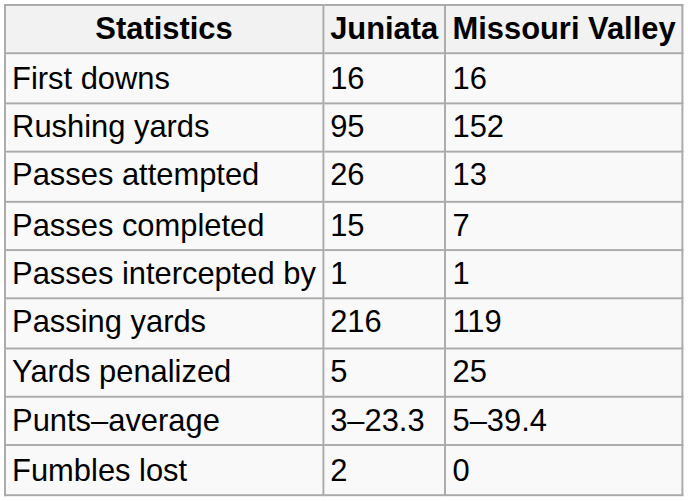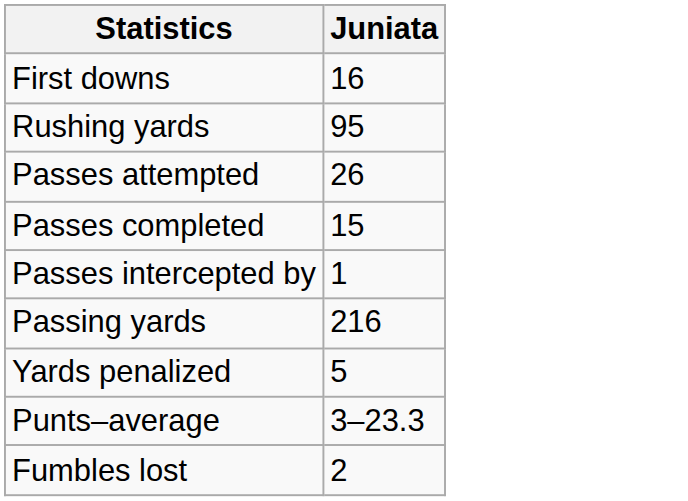- column: Missouri Valley | 16 | 152 | 13 | 7 | 1 | 119 | 25 | 5–39.4 | 0
